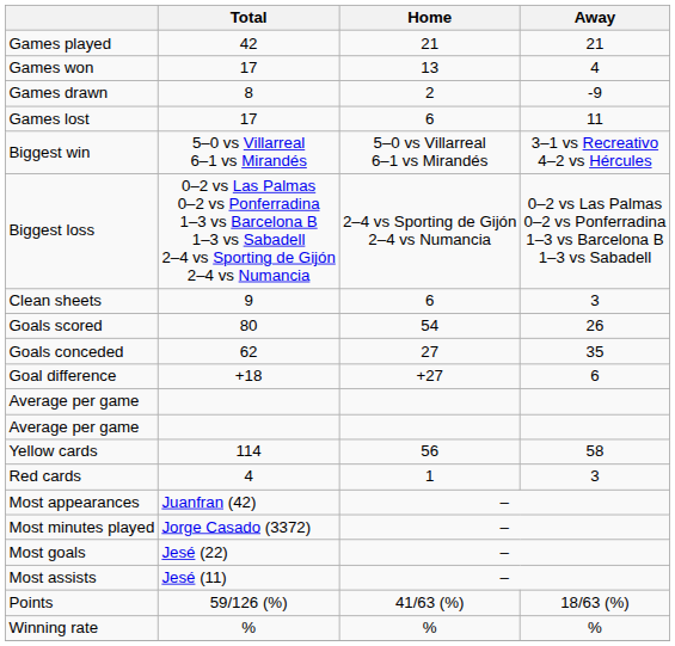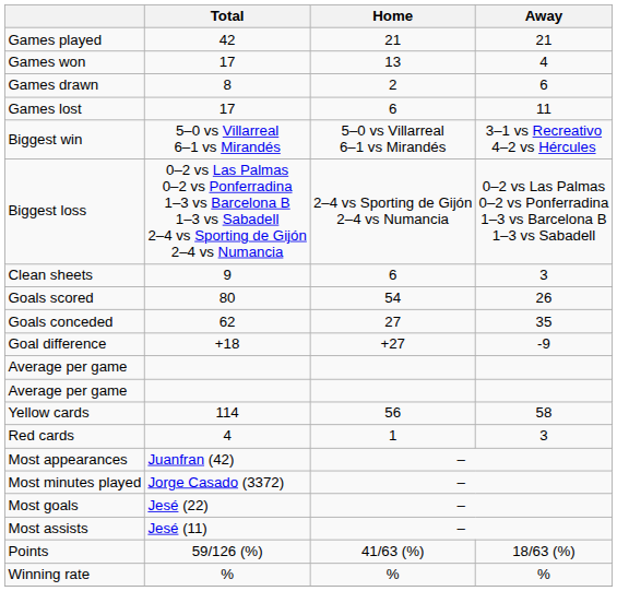Games drawn | Away: -9 -> 6
Goal difference | Away: 6 -> -9
